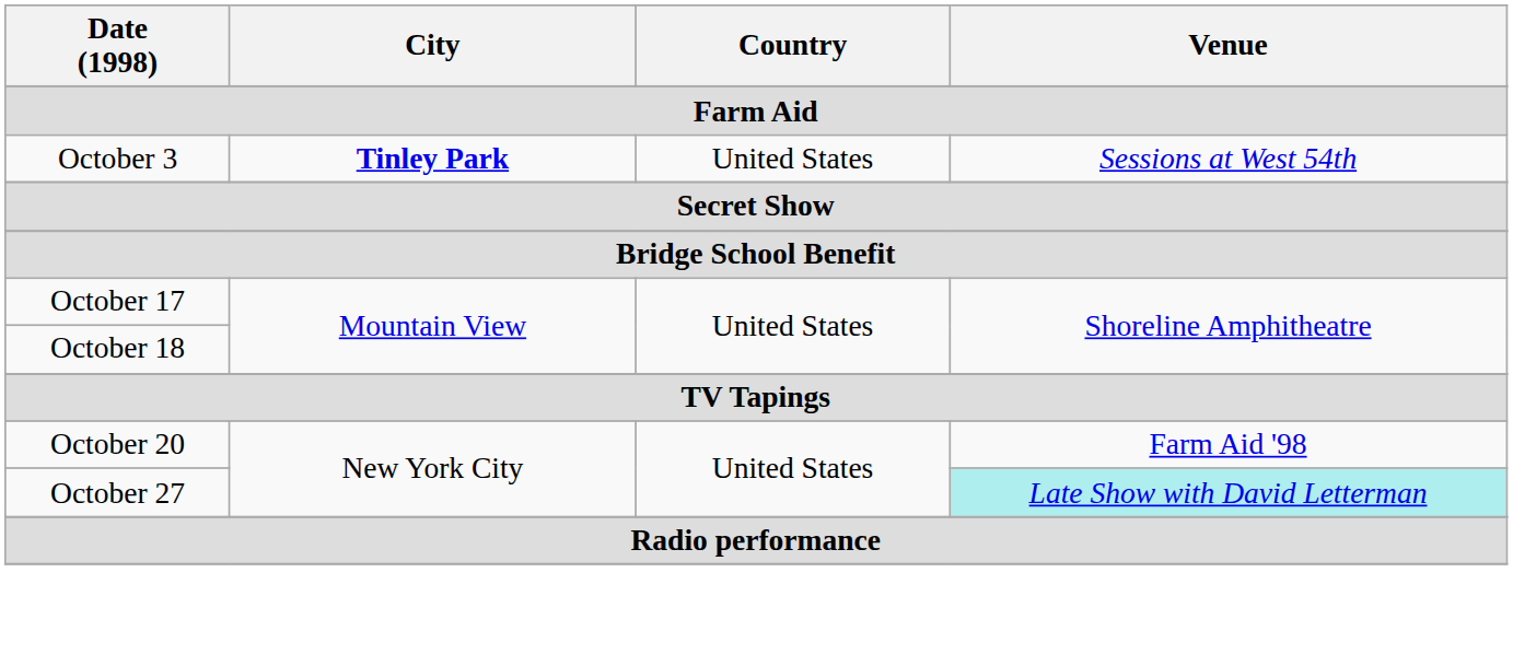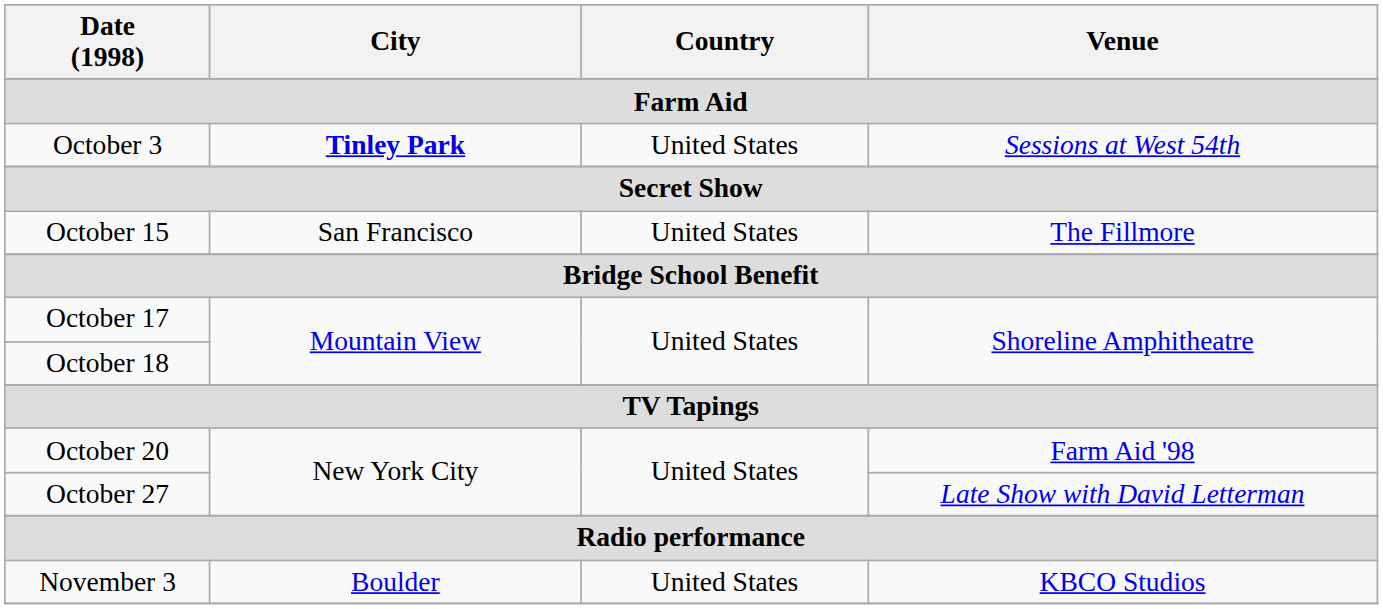+ row: October 15 | San Francisco | United States | The Fillmore
October 27 | Venue: paleturquoise background -> no background
+ row: November 3 | Boulder | United States | KBCO Studios
